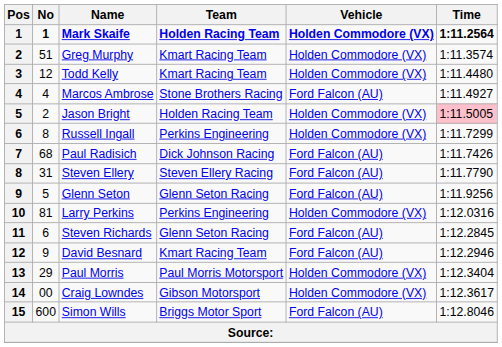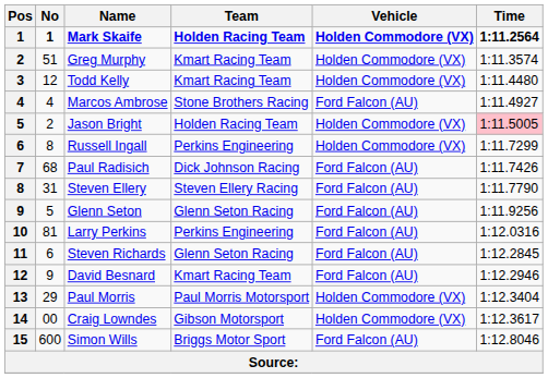Larry Perkins | Vehicle: Holden Commodore (VX) -> Ford Falcon (AU)
